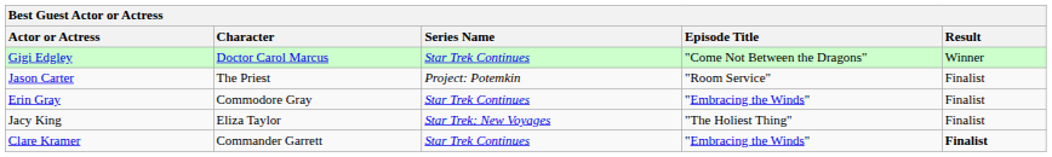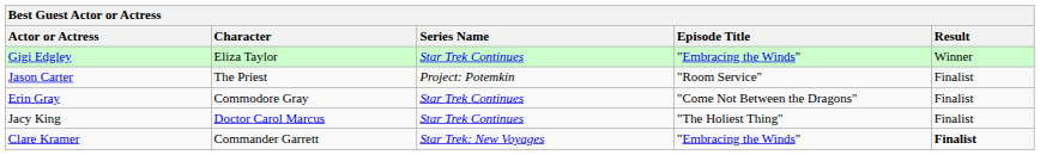Gigi Edgley | Character: Doctor Carol Marcus -> Eliza Taylor
Gigi Edgley | Episode Title: "Come Not Between the Dragons" -> "Embracing the Winds"
Erin Gray | Episode Title: "Embracing the Winds" -> "Come Not Between the Dragons"
Jacy King | Character: Eliza Taylor -> Doctor Carol Marcus
Jacy King | Series Name: Star Trek: New Voyages -> Star Trek Continues
Clare Kramer | Series Name: Star Trek Continues -> Star Trek: New Voyages
